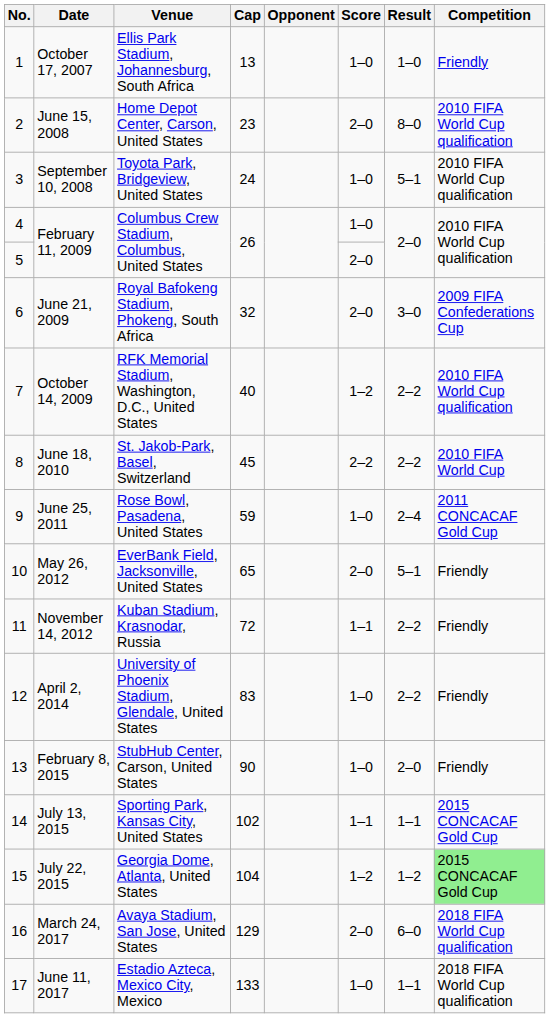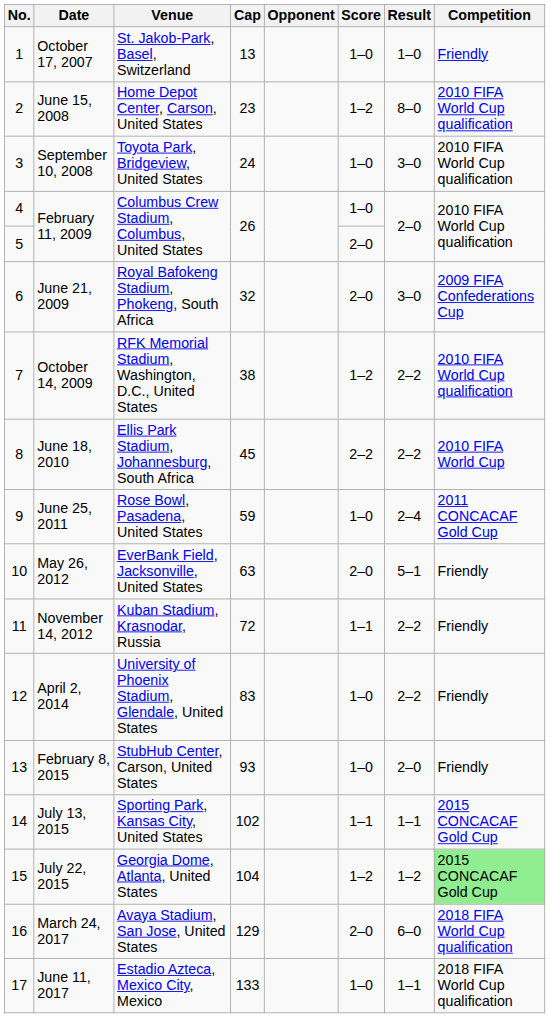October 17, 2007 | Venue: Ellis Park Stadium, Johannesburg, South Africa -> St. Jakob-Park, Basel, Switzerland
June 15, 2008 | Score: 2–0 -> 1–2
September 10, 2008 | Result: 5–1 -> 3–0
October 14, 2009 | Cap: 40 -> 38
June 18, 2010 | Venue: St. Jakob-Park, Basel, Switzerland -> Ellis Park Stadium, Johannesburg, South Africa
May 26, 2012 | Cap: 65 -> 63
February 8, 2015 | Cap: 90 -> 93
